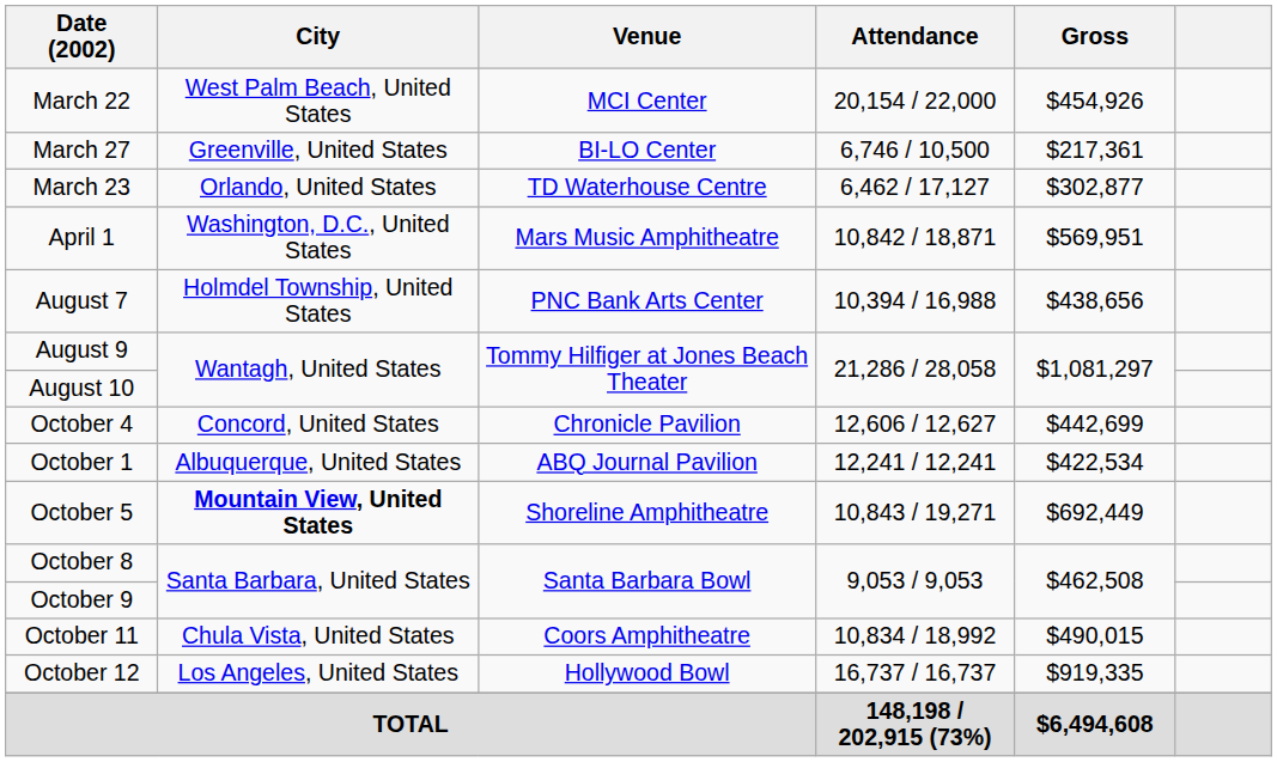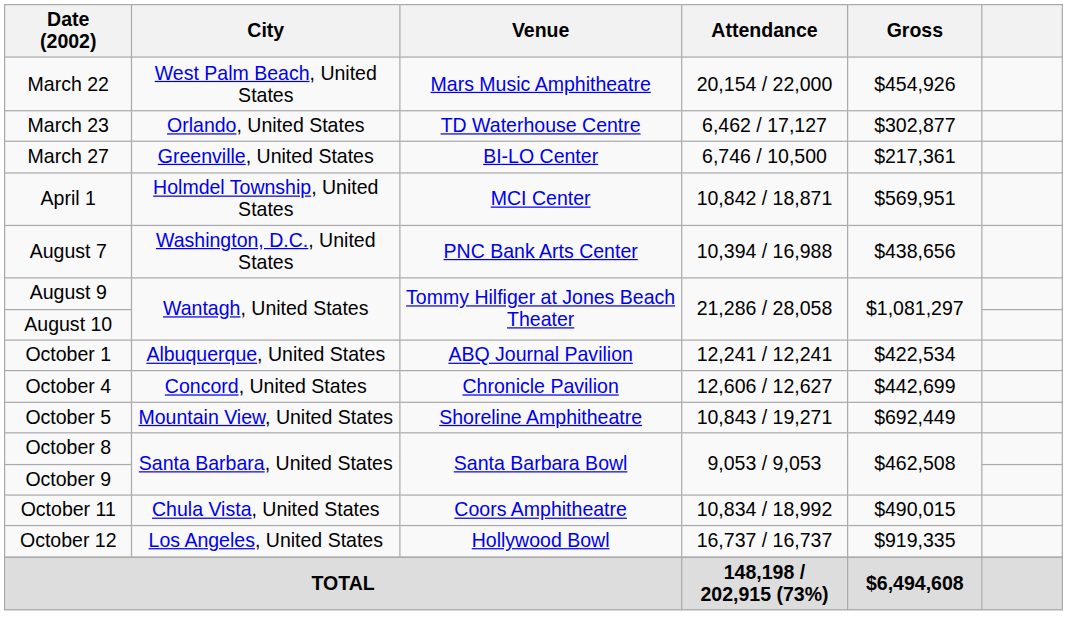March 22 | Venue: MCI Center -> Mars Music Amphitheatre
rows swapped: March 23 <-> March 27
April 1 | City: Washington, D.C., United States -> Holmdel Township, United States
April 1 | Venue: Mars Music Amphitheatre -> MCI Center
August 7 | City: Holmdel Township, United States -> Washington, D.C., United States
rows swapped: October 1 <-> October 4
October 5 | City: bold -> normal
